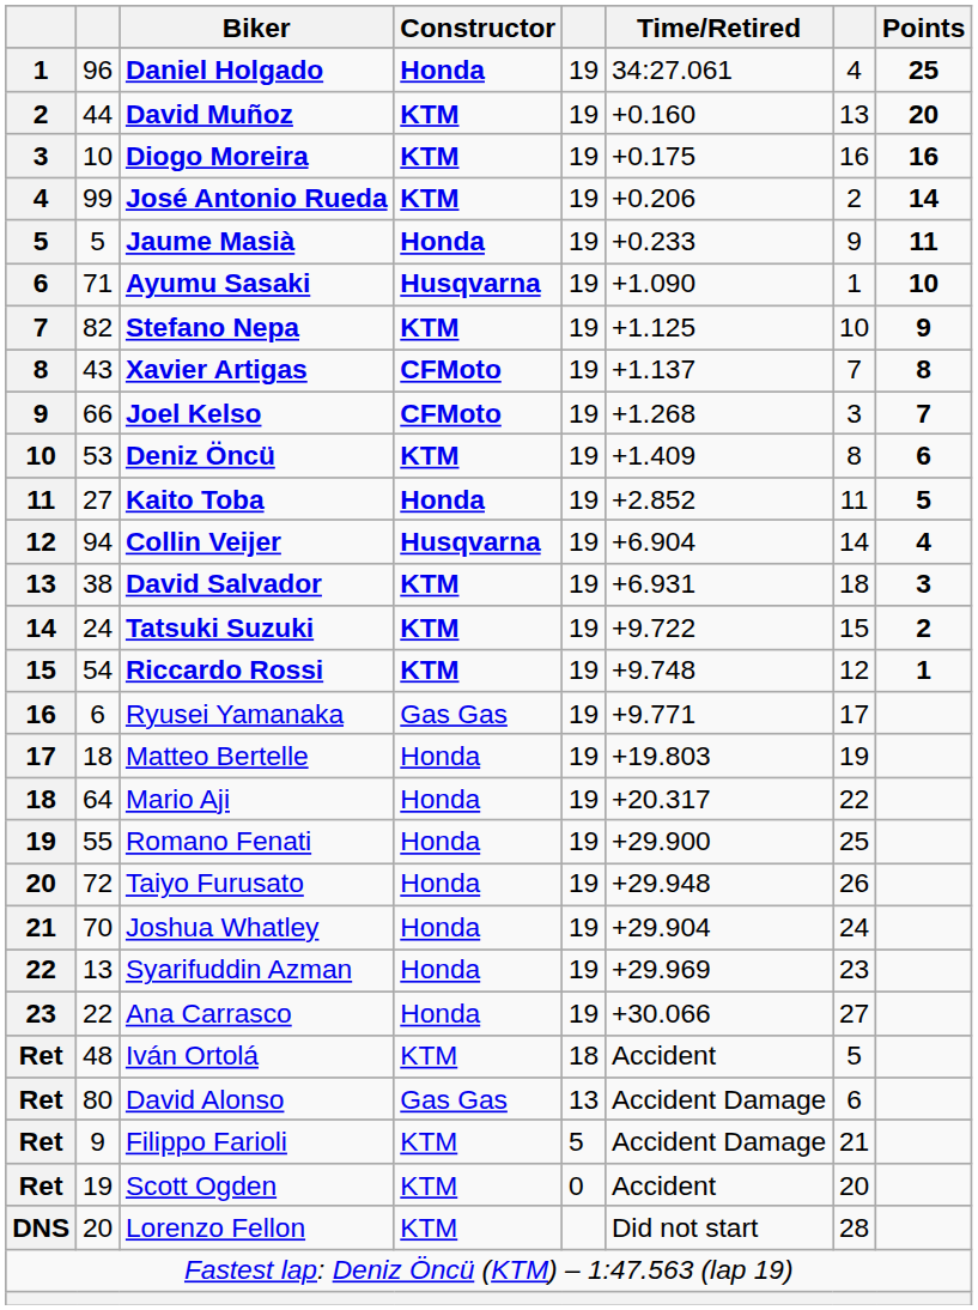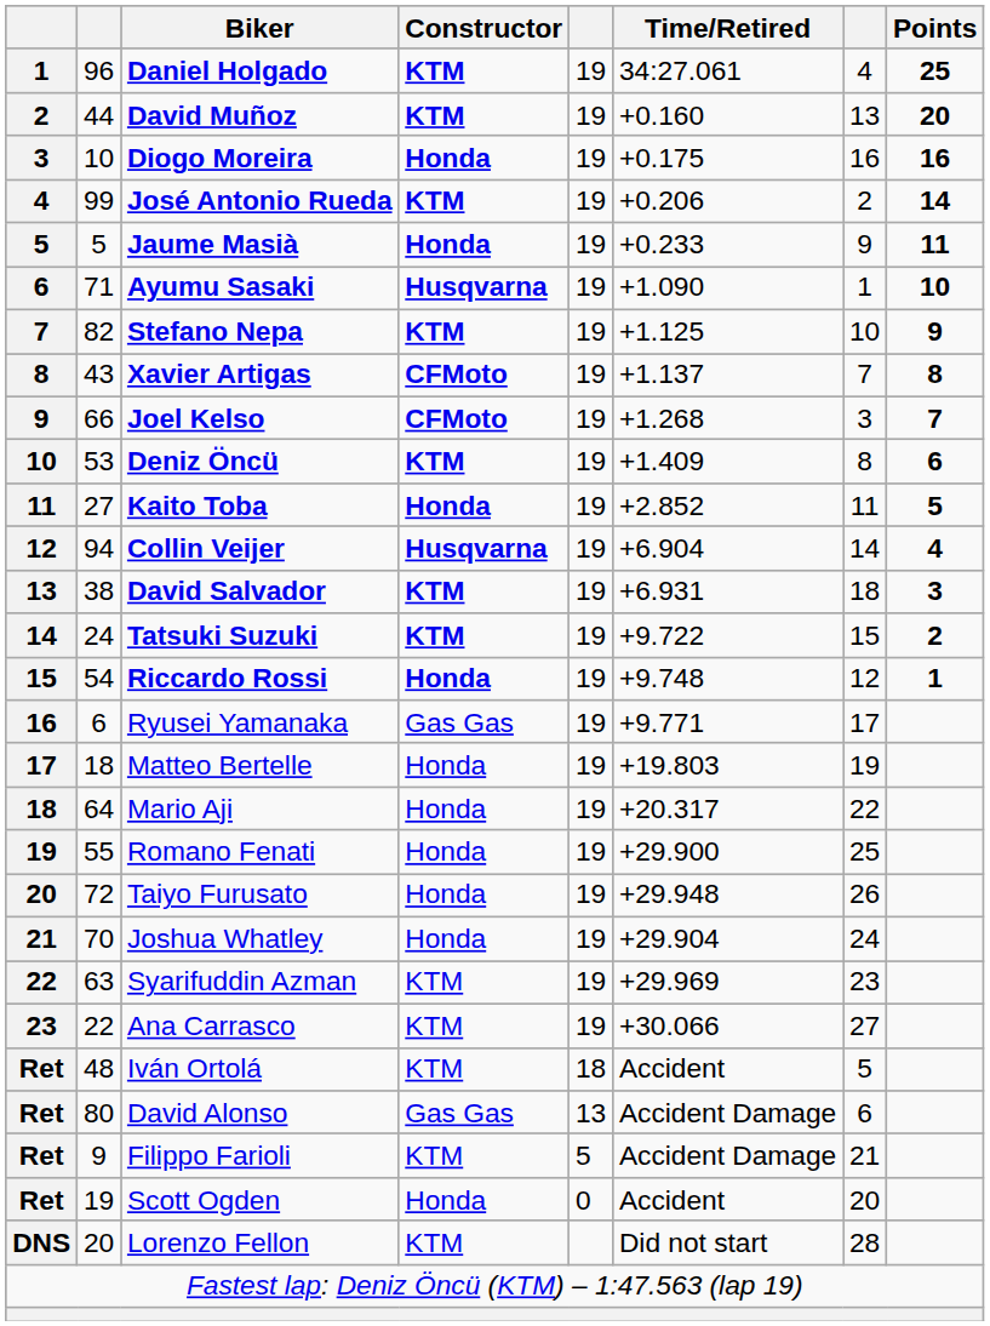Daniel Holgado | Constructor: Honda -> KTM
Diogo Moreira | Constructor: KTM -> Honda
Riccardo Rossi | Constructor: KTM -> Honda
Syarifuddin Azman | column 2: 13 -> 63
Syarifuddin Azman | Constructor: Honda -> KTM
Ana Carrasco | Constructor: Honda -> KTM
Scott Ogden | Constructor: KTM -> Honda
